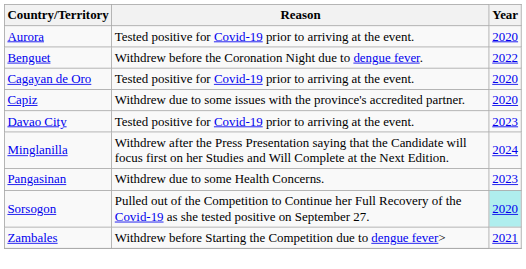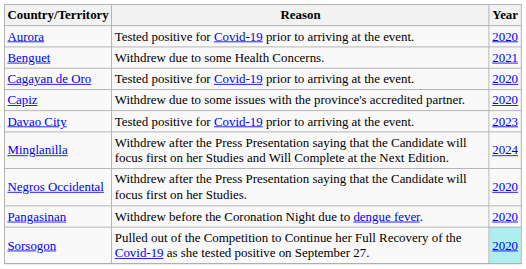Benguet | Reason: Withdrew before the Coronation Night due to dengue fever. -> Withdrew due to some Health Concerns.
Benguet | Year: 2022 -> 2021
+ row: Negros Occidental | Withdrew after the Press Presentation saying that the Candidate will focus first on her Studies. | 2020
Pangasinan | Reason: Withdrew due to some Health Concerns. -> Withdrew before the Coronation Night due to dengue fever.
Pangasinan | Year: 2023 -> 2020
- row: Zambales | Withdrew before Starting the Competition due to dengue fever> | 2021
